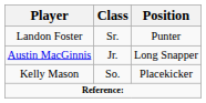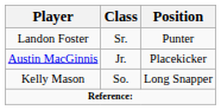Austin MacGinnis | Position: Long Snapper -> Placekicker
Kelly Mason | Position: Placekicker -> Long Snapper
